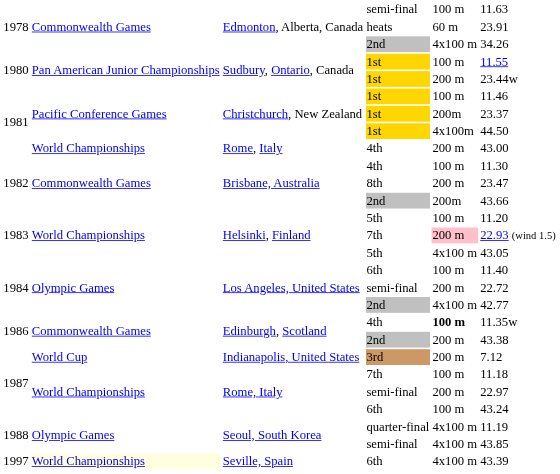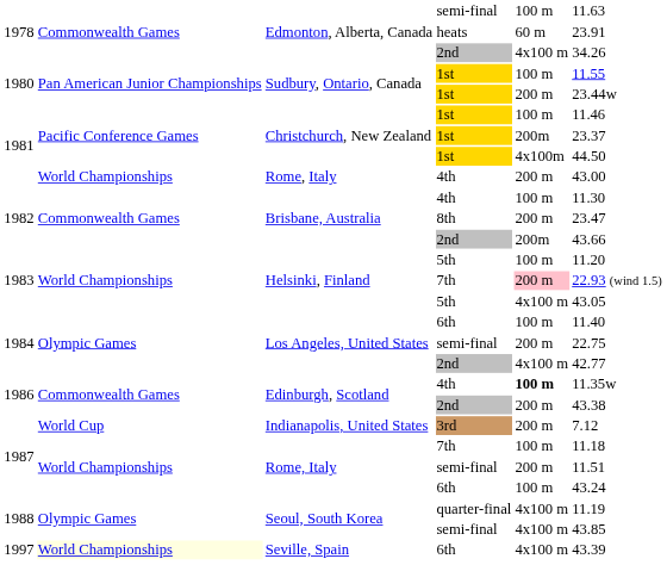Los Angeles, United States / semi-final | column 6: 22.72 -> 22.75
Rome, Italy / semi-final | column 6: 22.97 -> 11.51
